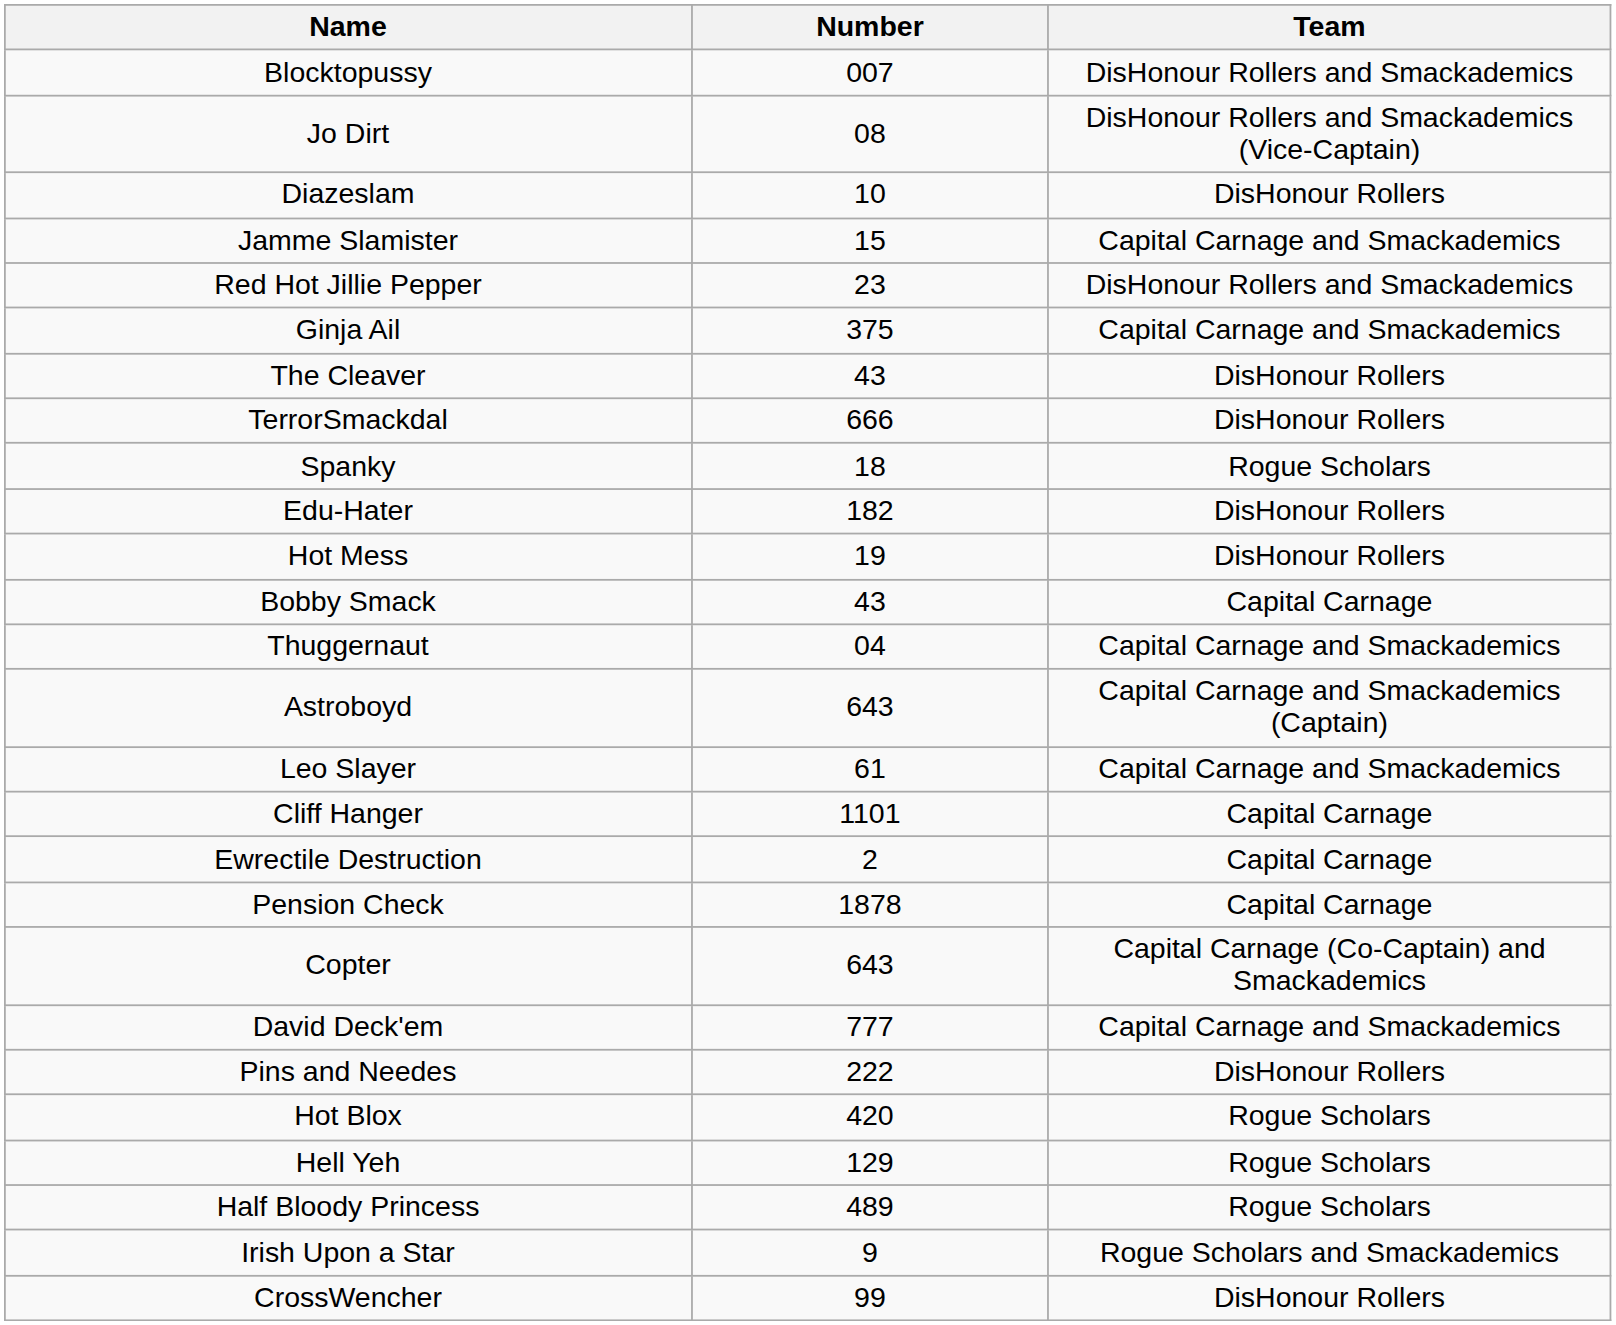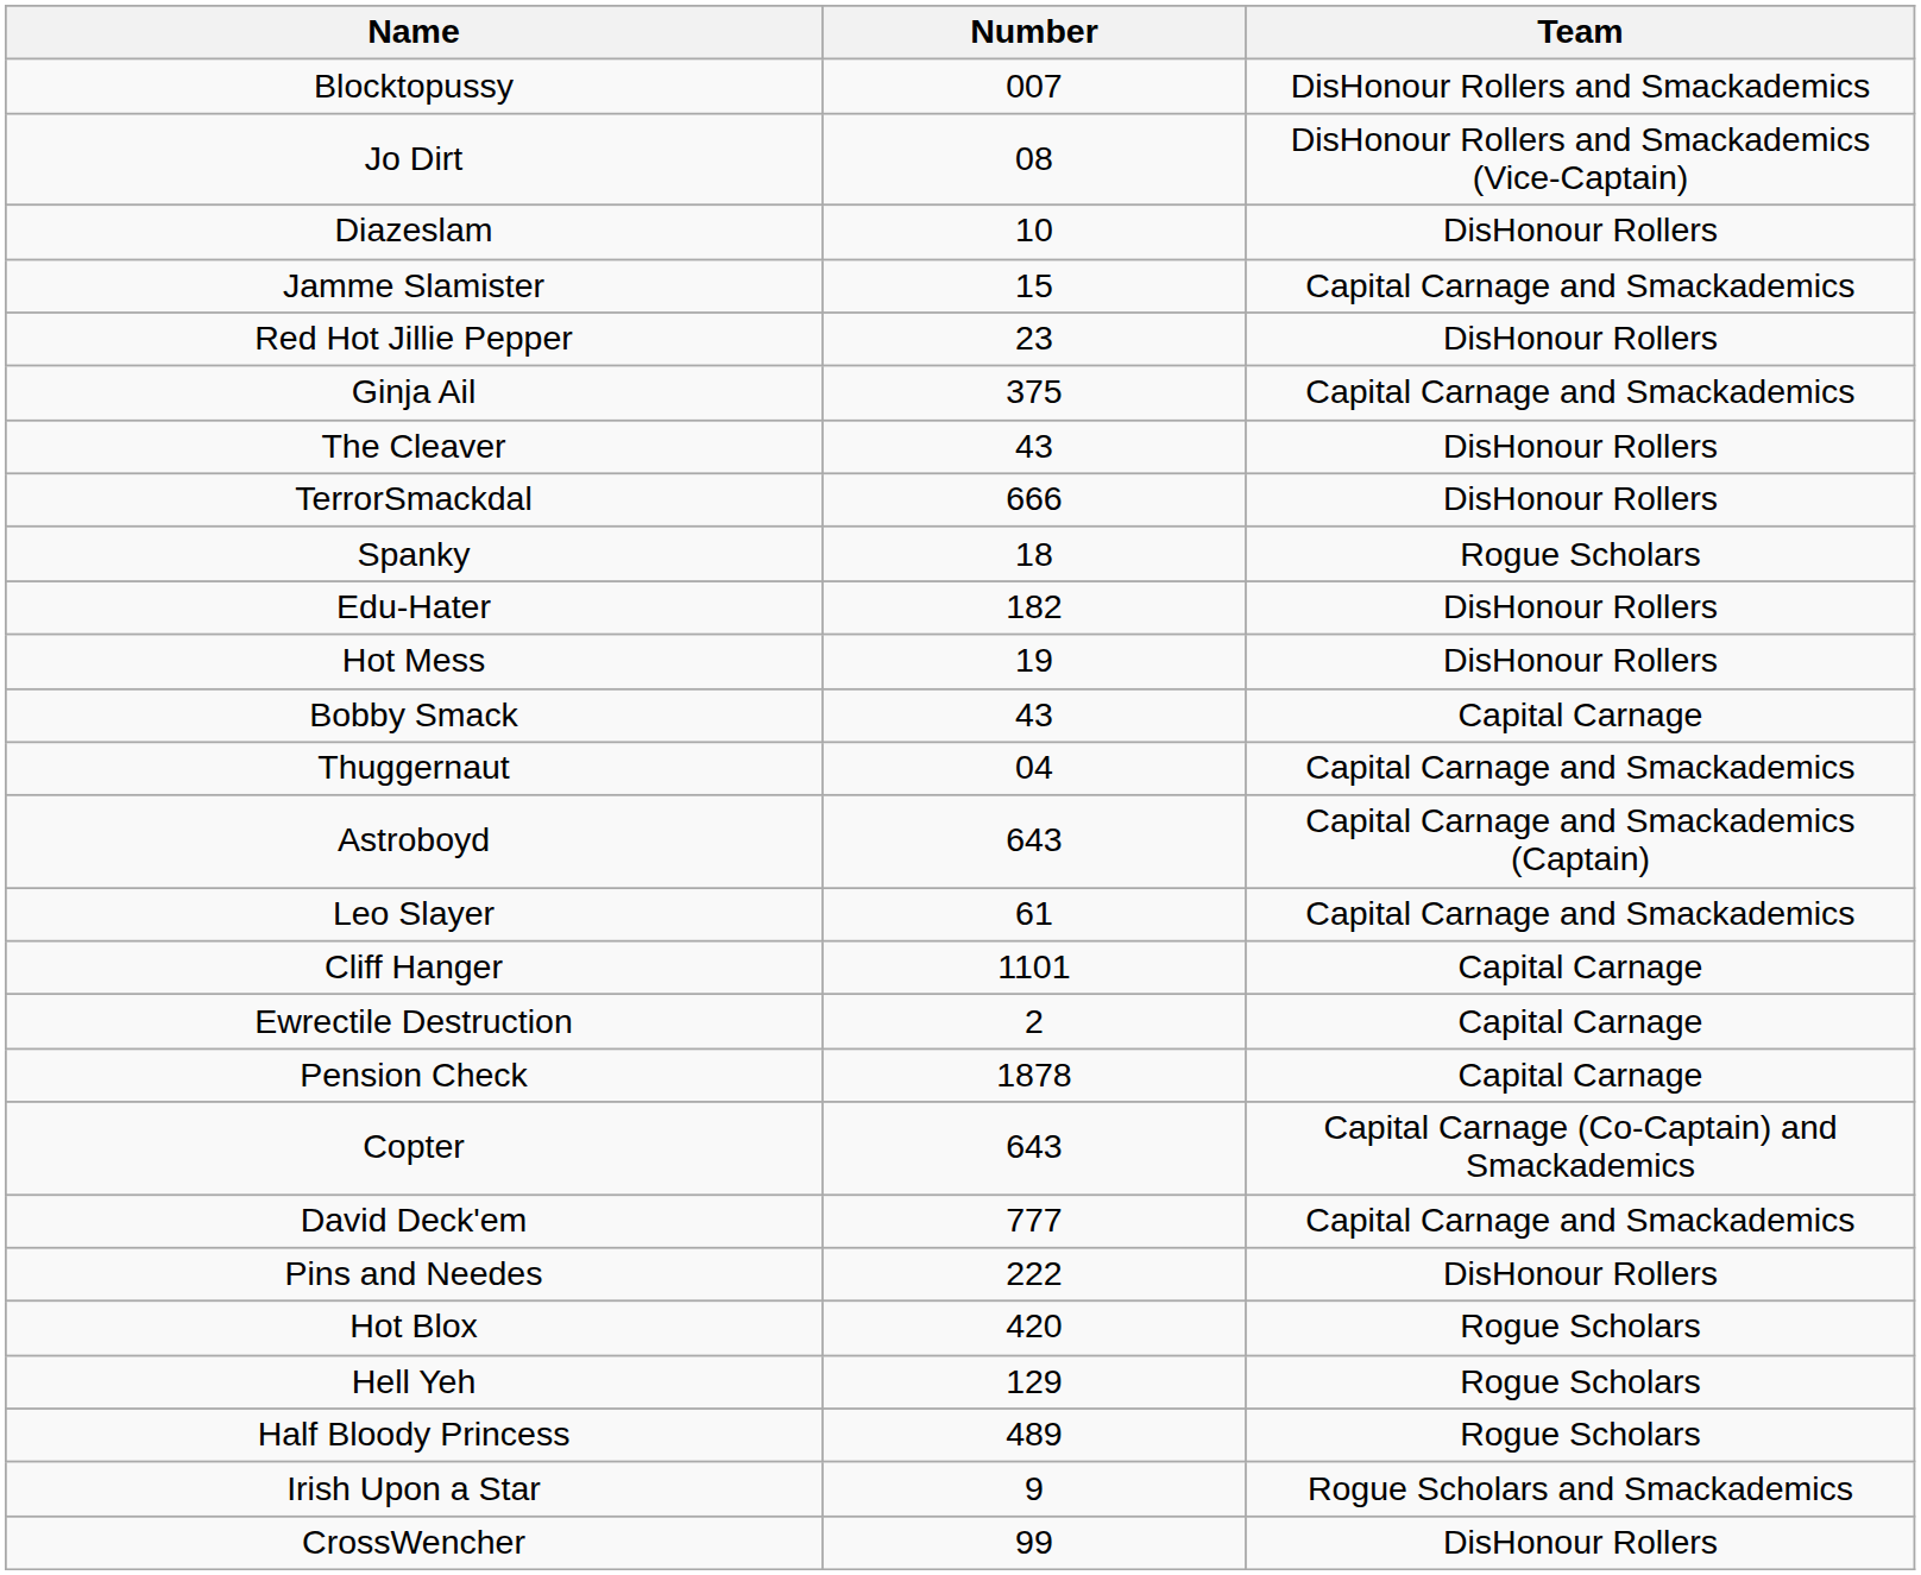Red Hot Jillie Pepper | Team: DisHonour Rollers and Smackademics -> DisHonour Rollers
